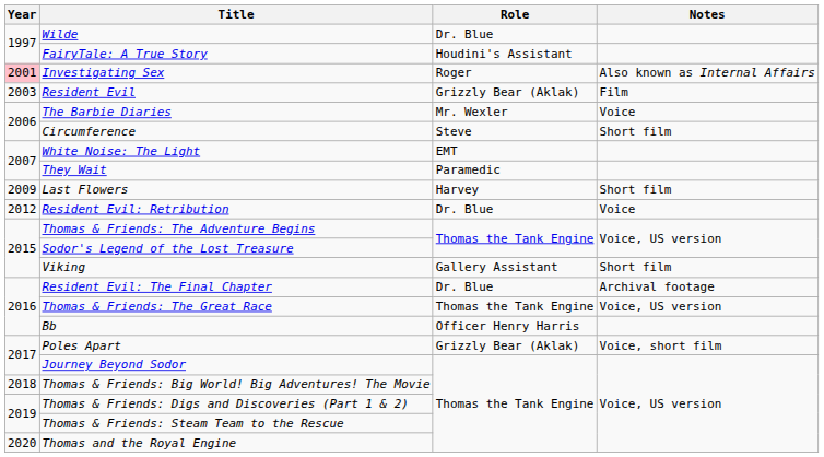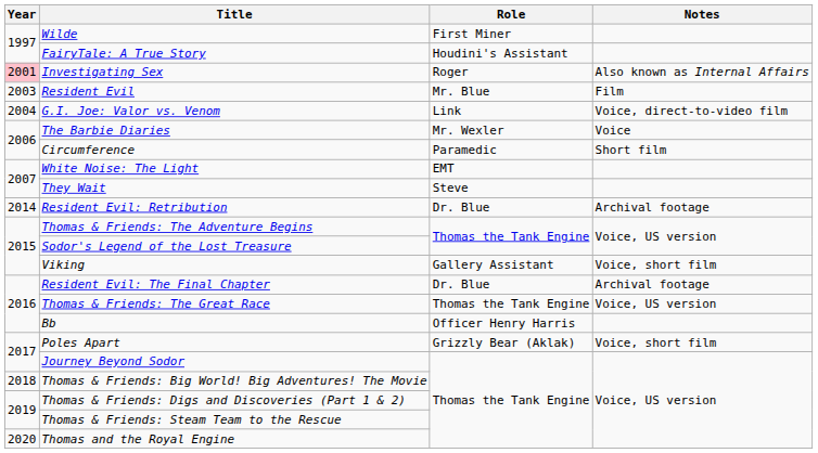Wilde | Role: Dr. Blue -> First Miner
Resident Evil | Role: Grizzly Bear (Aklak) -> Mr. Blue
+ row: 2004 | G.I. Joe: Valor vs. Venom | Link | Voice, direct-to-video film
Circumference | Role: Steve -> Paramedic
They Wait | Role: Paramedic -> Steve
- row: 2009 | Last Flowers | Harvey | Short film
Resident Evil: Retribution | Year: 2012 -> 2014
Resident Evil: Retribution | Notes: Voice -> Archival footage
Viking | Notes: Short film -> Voice, short film
